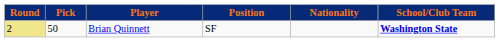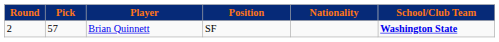Brian Quinnett | Round: khaki background -> no background
Brian Quinnett | Pick: 50 -> 57
